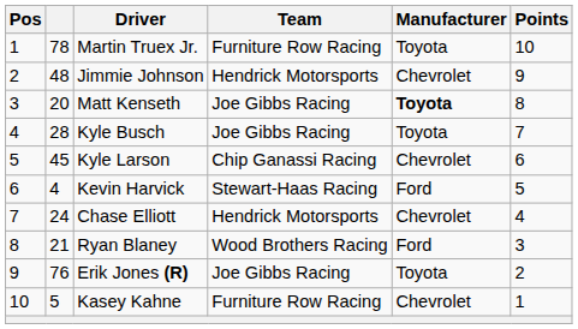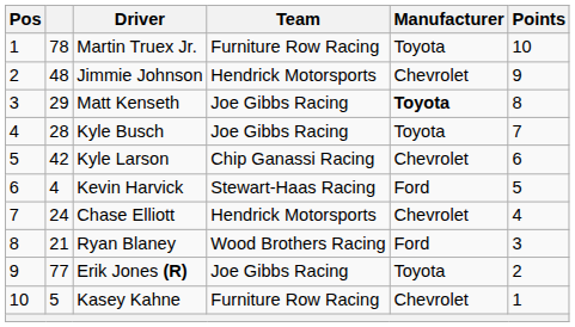Matt Kenseth | column 2: 20 -> 29
Kyle Larson | column 2: 45 -> 42
Erik Jones (R) | column 2: 76 -> 77
